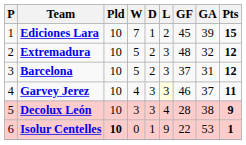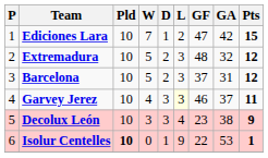Ediciones Lara | GF: 45 -> 47
Ediciones Lara | GA: 39 -> 42
Decolux León | GF: 28 -> 23
